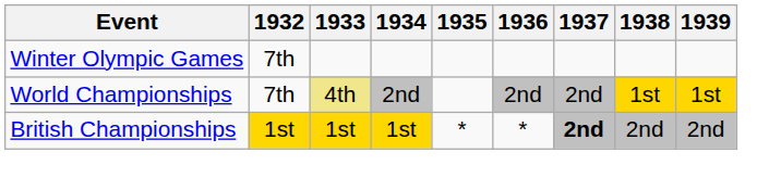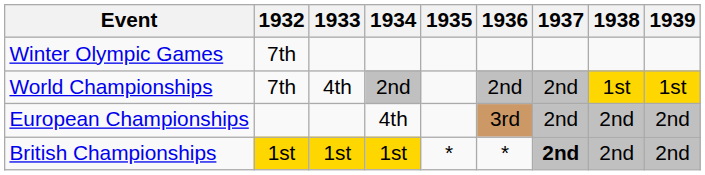World Championships | 1933: khaki background -> no background
+ row: European Championships | 4th | 3rd | 2nd | 2nd | 2nd
